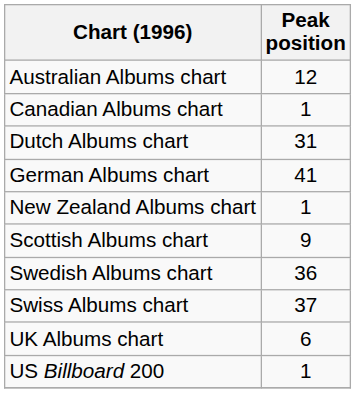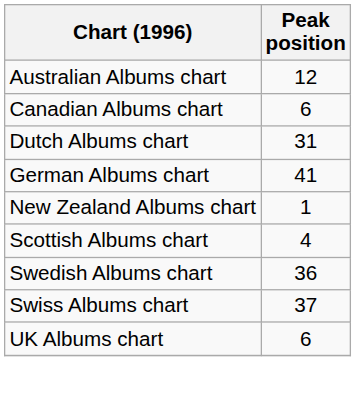Canadian Albums chart | Peak position: 1 -> 6
Scottish Albums chart | Peak position: 9 -> 4
- row: US Billboard 200 | 1
